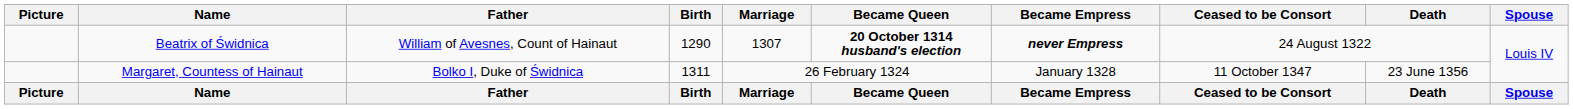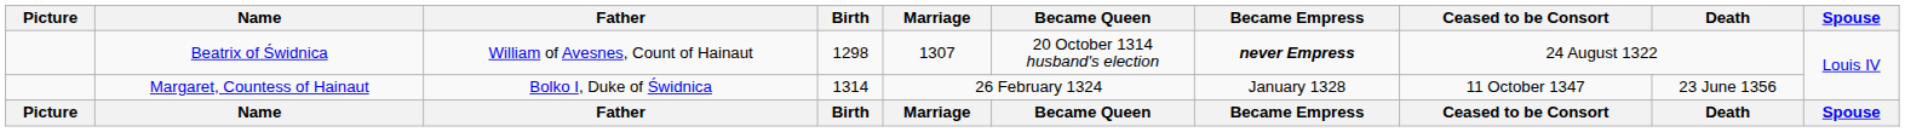Beatrix of Świdnica | Birth: 1290 -> 1298
Beatrix of Świdnica | Became Queen: bold -> normal
Margaret, Countess of Hainaut | Birth: 1311 -> 1314
